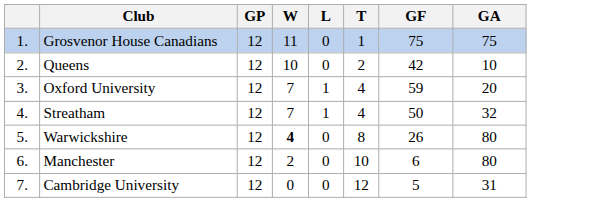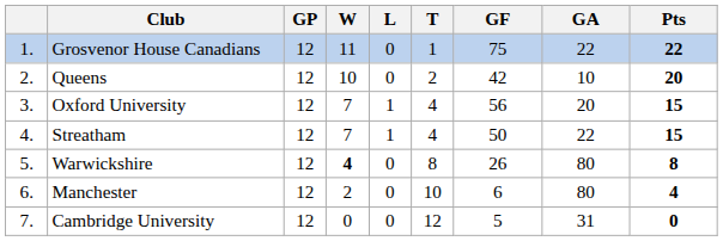+ column: Pts | 22 | 20 | 15 | 15 | 8 | 4 | 0
Grosvenor House Canadians | GA: 75 -> 22
Oxford University | GF: 59 -> 56
Streatham | GA: 32 -> 22
